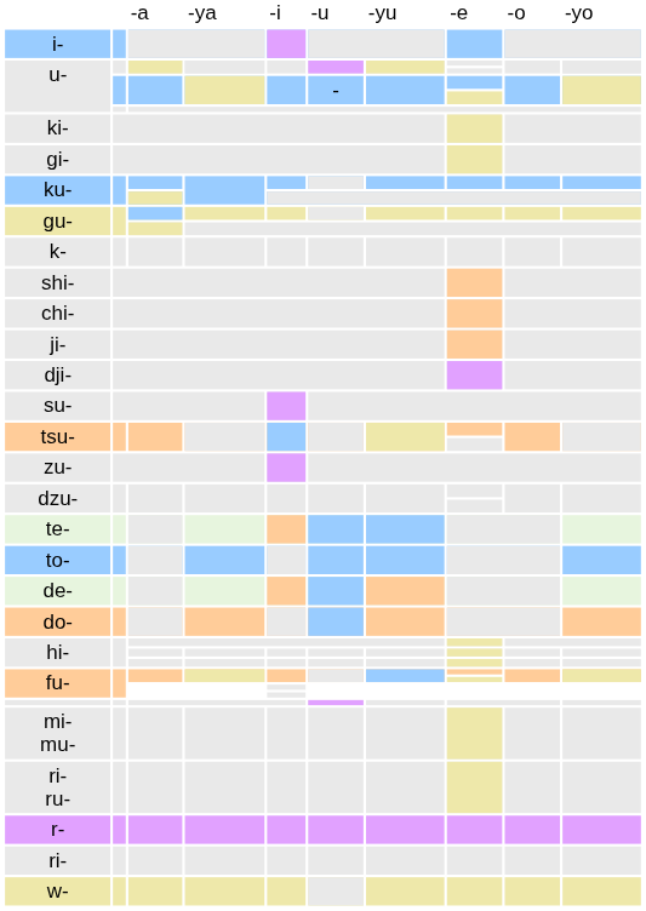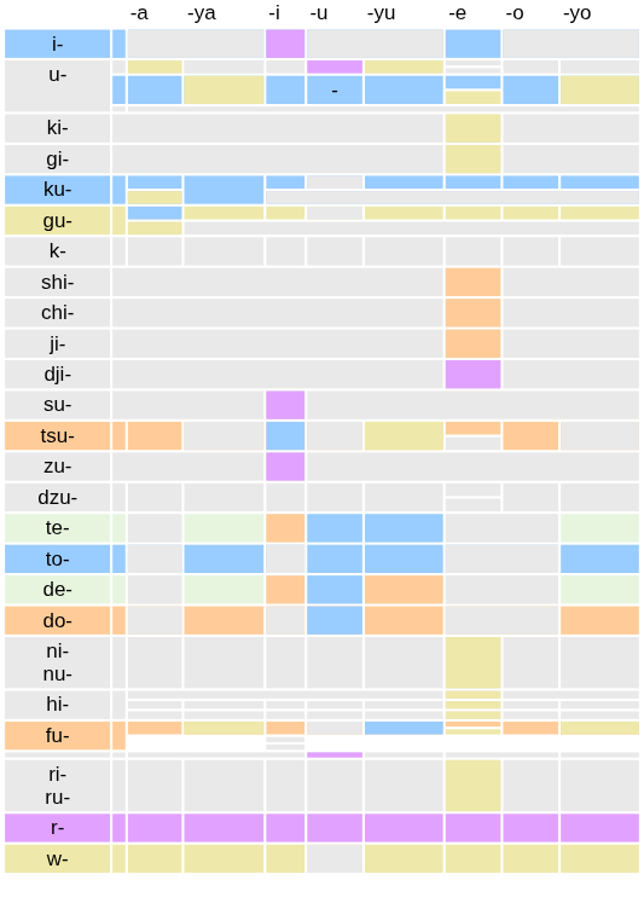+ row: ni- nu-
- row: mi- mu-
- row: ri-
